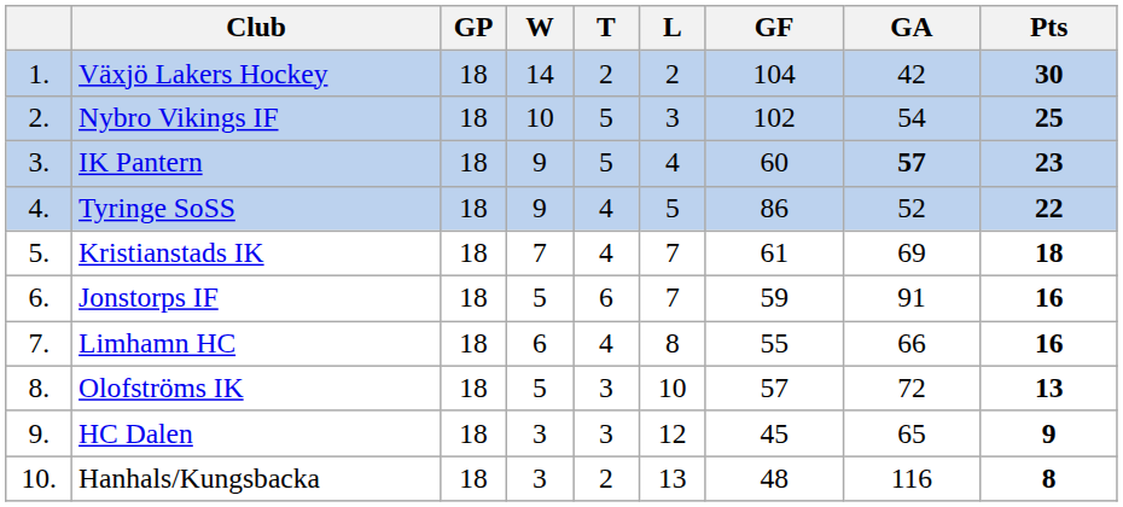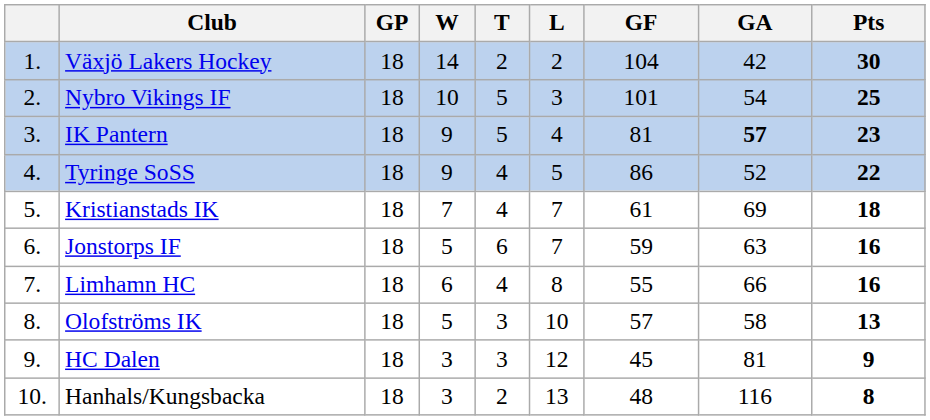Nybro Vikings IF | GF: 102 -> 101
IK Pantern | GF: 60 -> 81
Jonstorps IF | GA: 91 -> 63
Olofströms IK | GA: 72 -> 58
HC Dalen | GA: 65 -> 81
